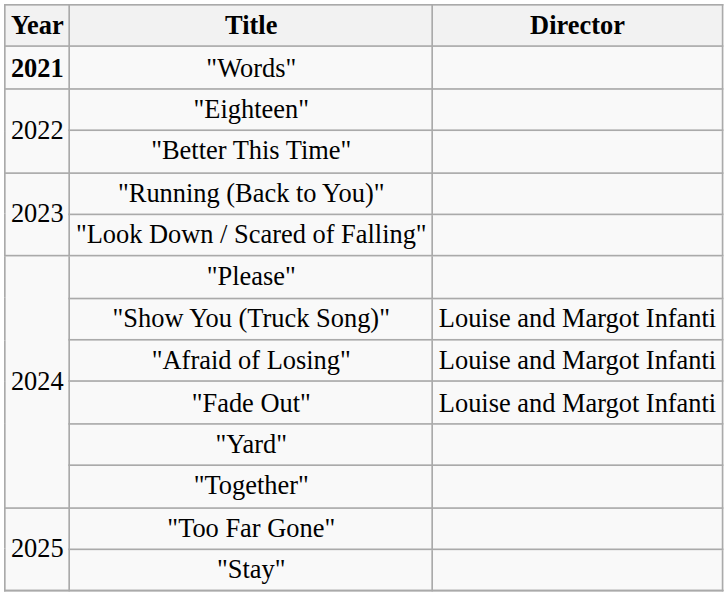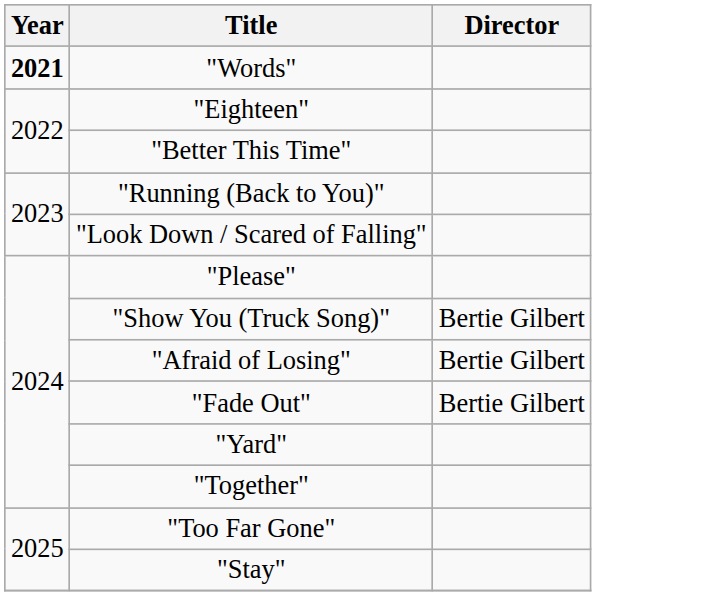"Show You (Truck Song)" | Director: Louise and Margot Infanti -> Bertie Gilbert
"Afraid of Losing" | Director: Louise and Margot Infanti -> Bertie Gilbert
"Fade Out" | Director: Louise and Margot Infanti -> Bertie Gilbert
